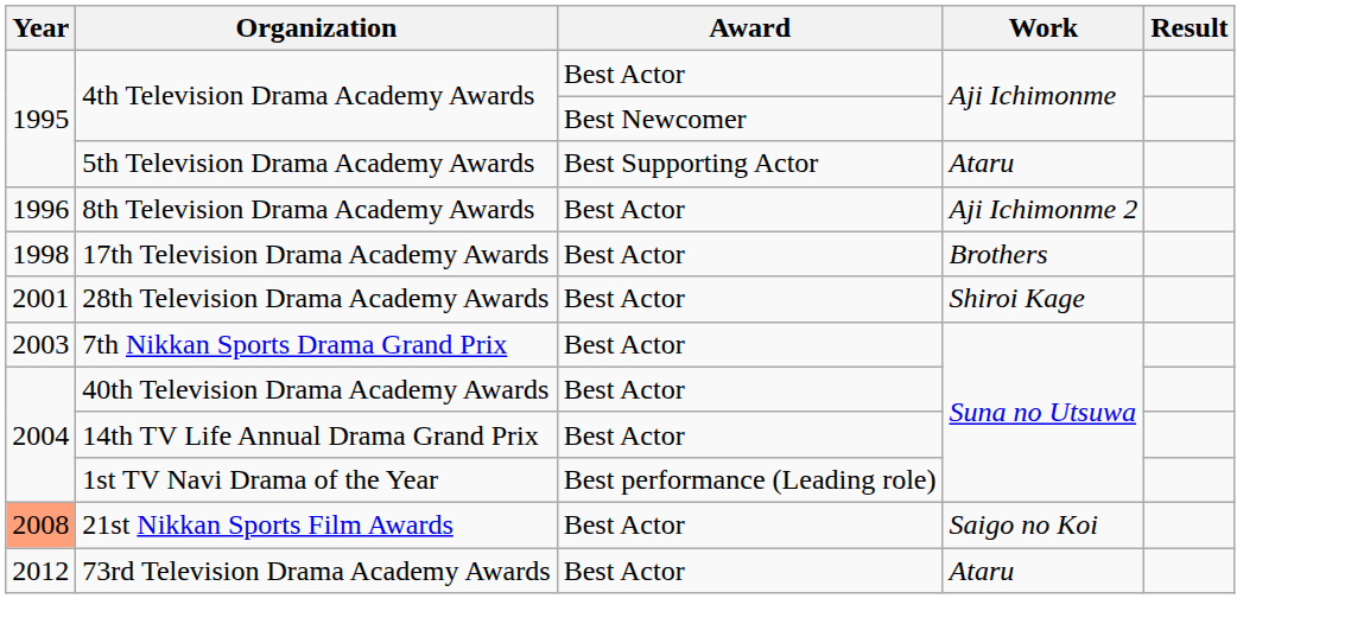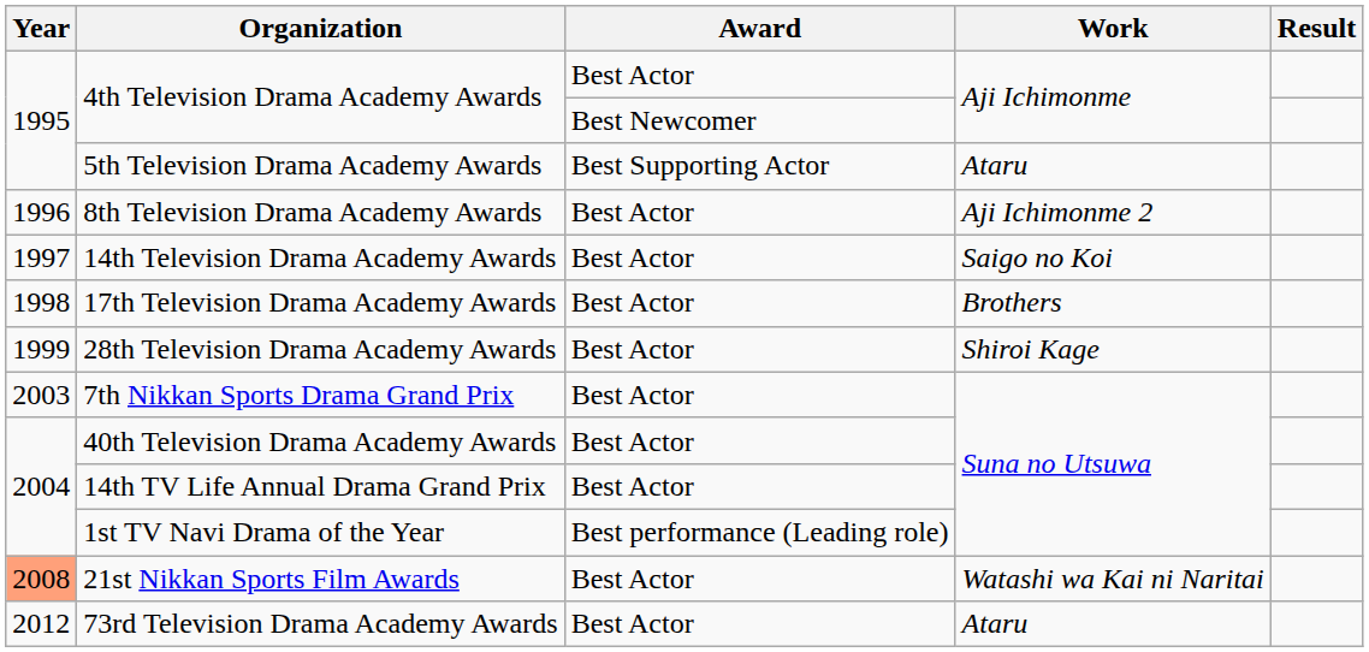+ row: 1997 | 14th Television Drama Academy Awards | Best Actor | Saigo no Koi
28th Television Drama Academy Awards | Year: 2001 -> 1999
21st Nikkan Sports Film Awards | Work: Saigo no Koi -> Watashi wa Kai ni Naritai
